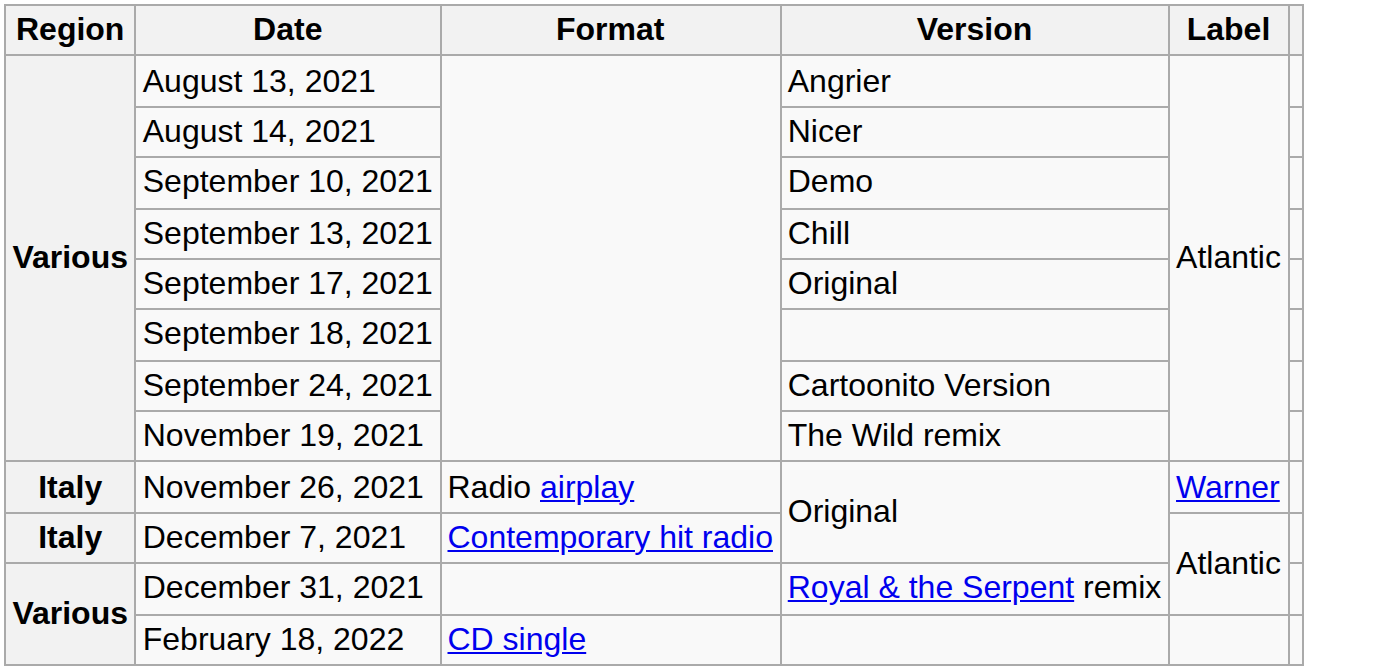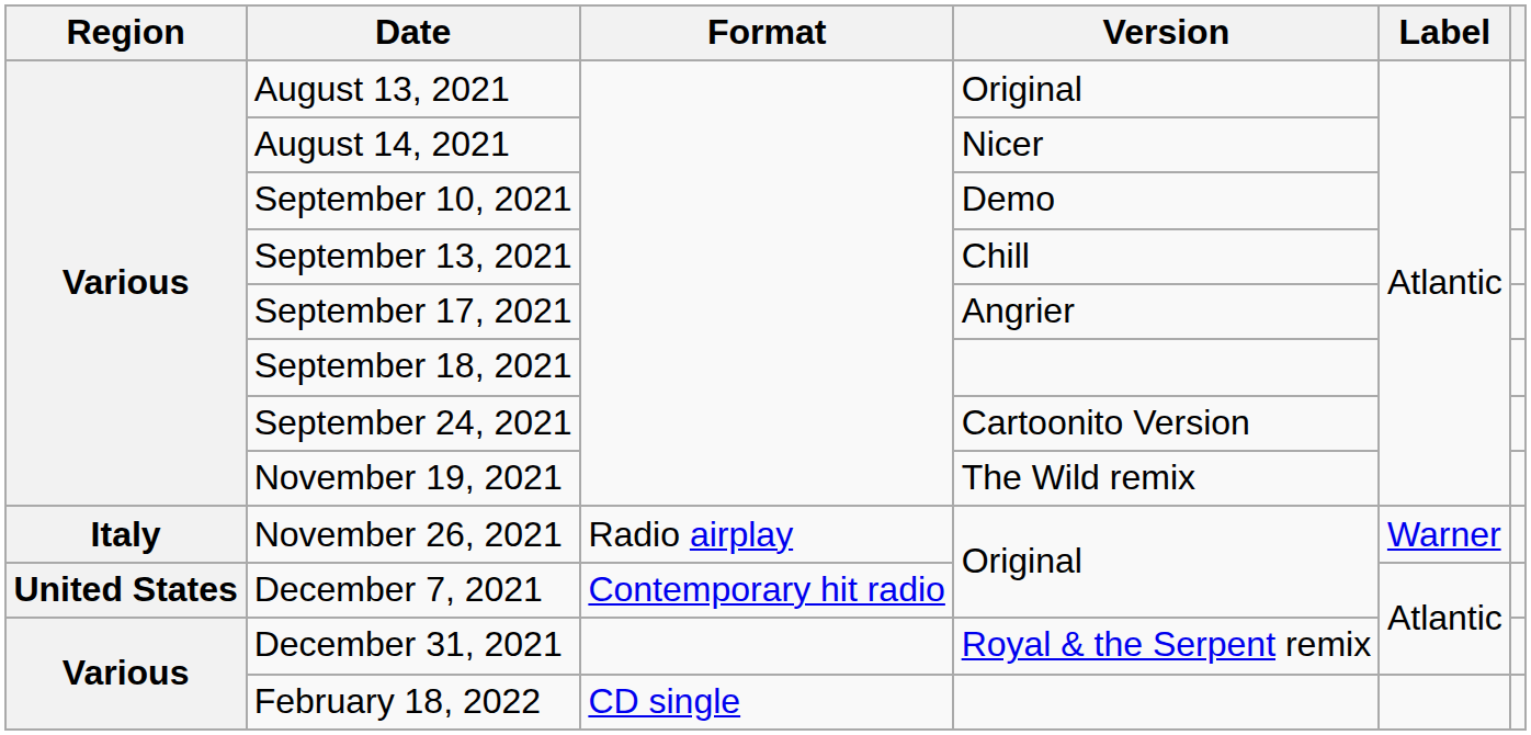August 13, 2021 | Version: Angrier -> Original
September 17, 2021 | Version: Original -> Angrier
December 7, 2021 | Region: Italy -> United States
